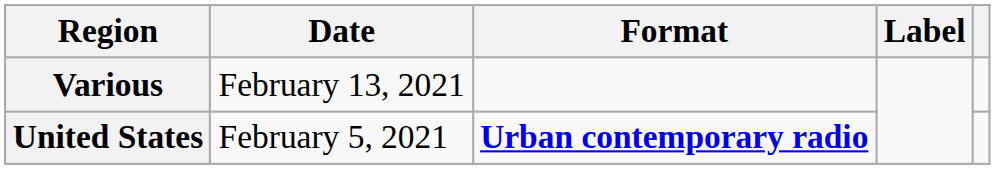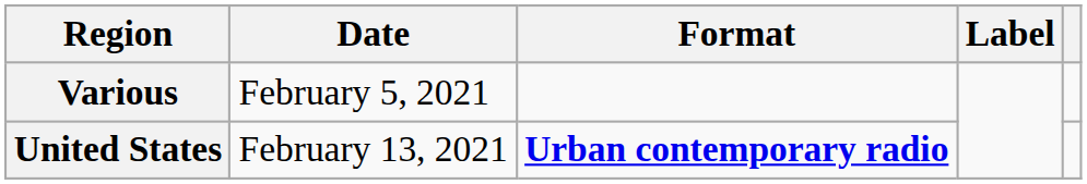Various | Date: February 13, 2021 -> February 5, 2021
United States | Date: February 5, 2021 -> February 13, 2021
